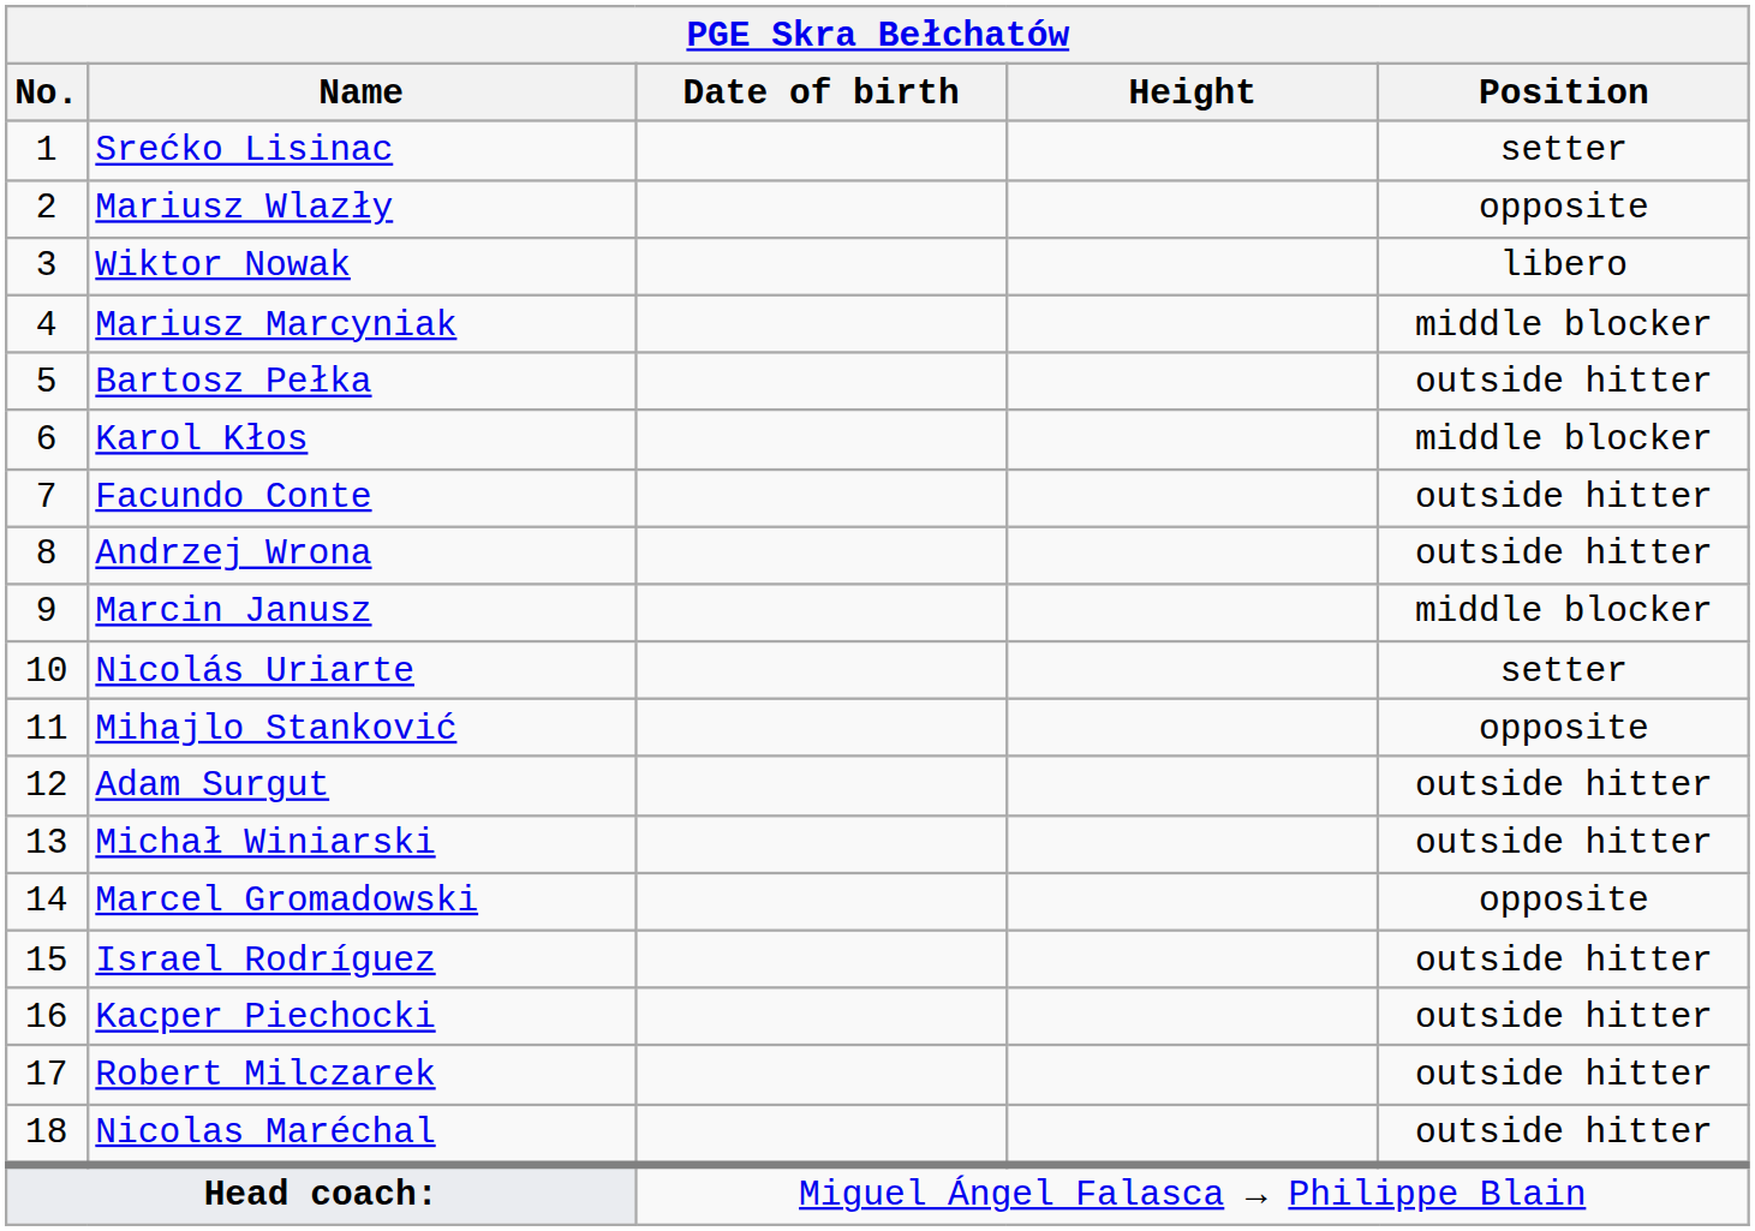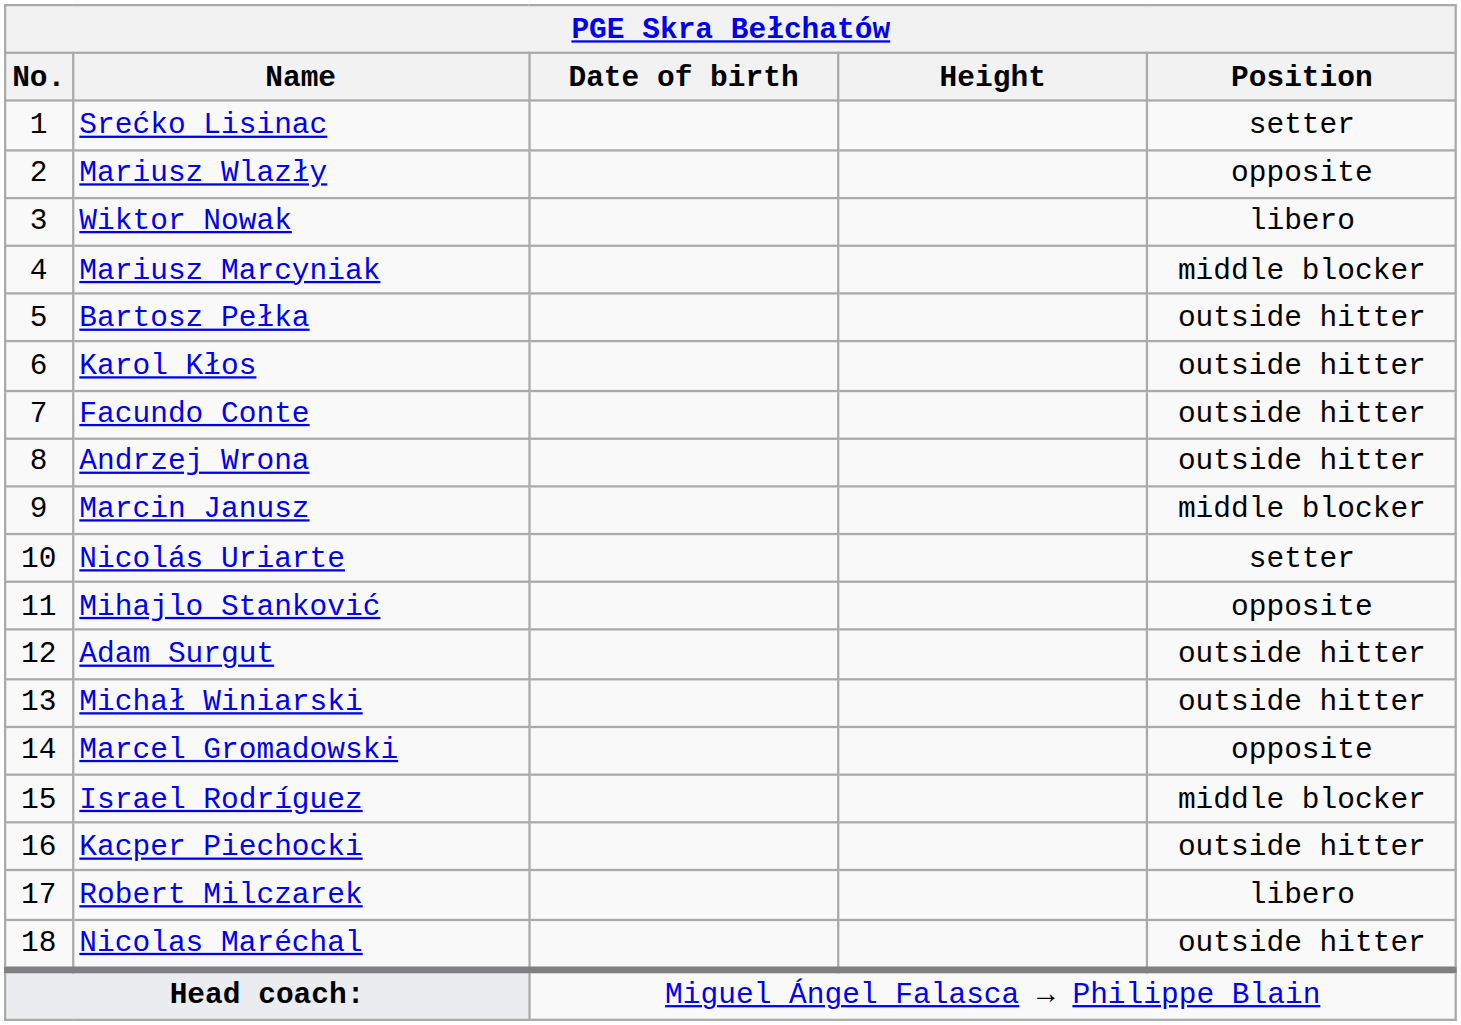Karol Kłos | Position: middle blocker -> outside hitter
Israel Rodríguez | Position: outside hitter -> middle blocker
Robert Milczarek | Position: outside hitter -> libero
